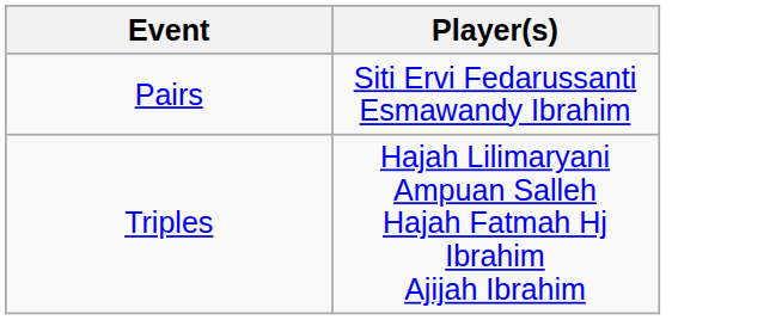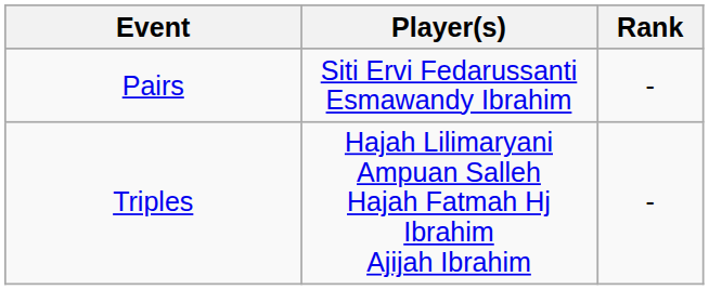+ column: Rank | - | -
